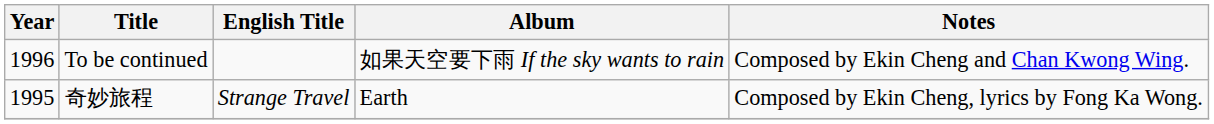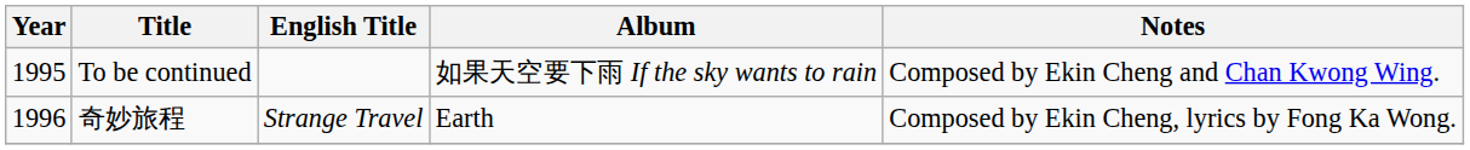To be continued | Year: 1996 -> 1995
奇妙旅程 | Year: 1995 -> 1996
